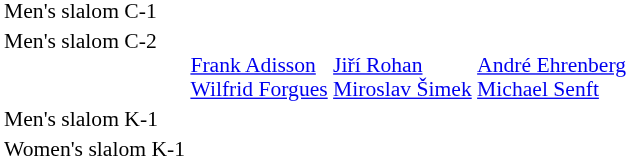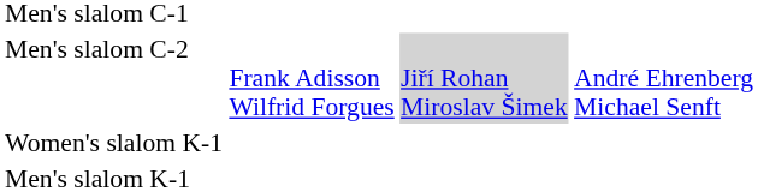Men's slalom C-2 | column 3: no background -> lightgrey background
rows swapped: Men's slalom K-1 <-> Women's slalom K-1
